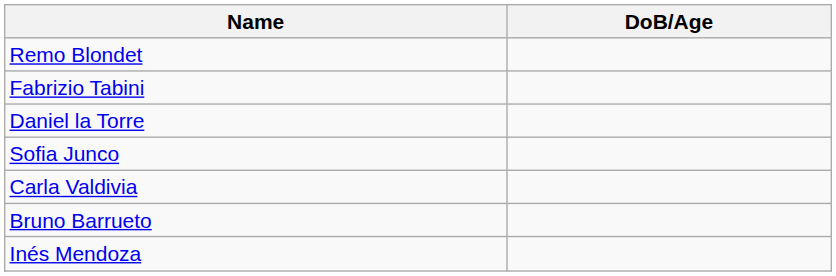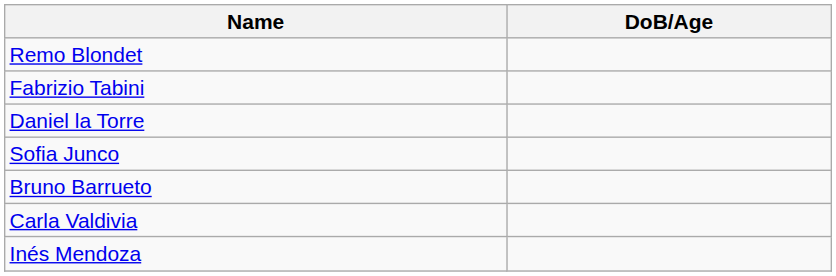rows swapped: Carla Valdivia <-> Bruno Barrueto
